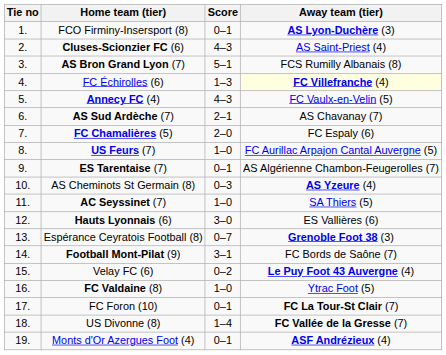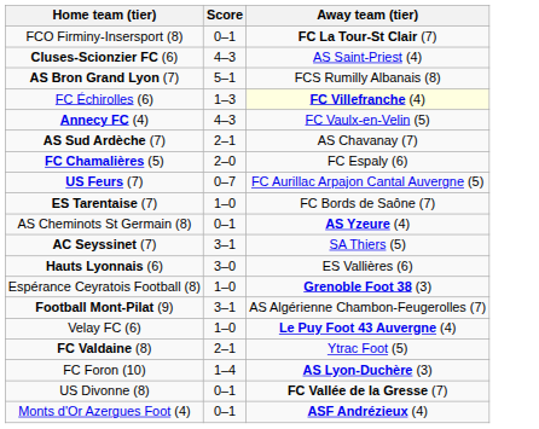- column: Tie no | 1. | 2. | 3. | 4. | 5. | 6. | 7. | 8. | 9. | 10. | 11. | 12. | 13. | 14. | 15. | 16. | 17. | 18. | 19.
FCO Firminy-Insersport (8) | Away team (tier): AS Lyon-Duchère (3) -> FC La Tour-St Clair (7)
US Feurs (7) | Score: 1–0 -> 0–7
ES Tarentaise (7) | Score: 0–1 -> 1–0
ES Tarentaise (7) | Away team (tier): AS Algérienne Chambon-Feugerolles (7) -> FC Bords de Saône (7)
AS Cheminots St Germain (8) | Score: 0–3 -> 0–1
AC Seyssinet (7) | Score: 1–0 -> 3–1
Espérance Ceyratois Football (8) | Score: 0–7 -> 1–0
Football Mont-Pilat (9) | Away team (tier): FC Bords de Saône (7) -> AS Algérienne Chambon-Feugerolles (7)
Velay FC (6) | Score: 0–2 -> 1–0
FC Valdaine (8) | Score: 1–0 -> 2–1
FC Foron (10) | Score: 0–1 -> 1–4
FC Foron (10) | Away team (tier): FC La Tour-St Clair (7) -> AS Lyon-Duchère (3)
US Divonne (8) | Score: 1–4 -> 0–1
